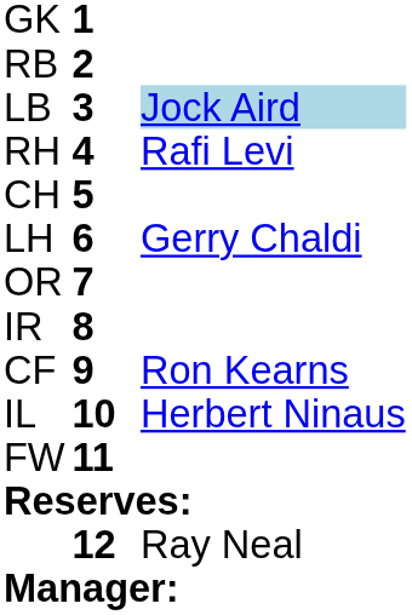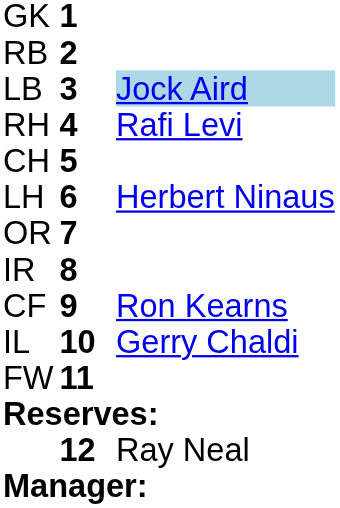LH | column 3: Gerry Chaldi -> Herbert Ninaus
IL | column 3: Herbert Ninaus -> Gerry Chaldi
